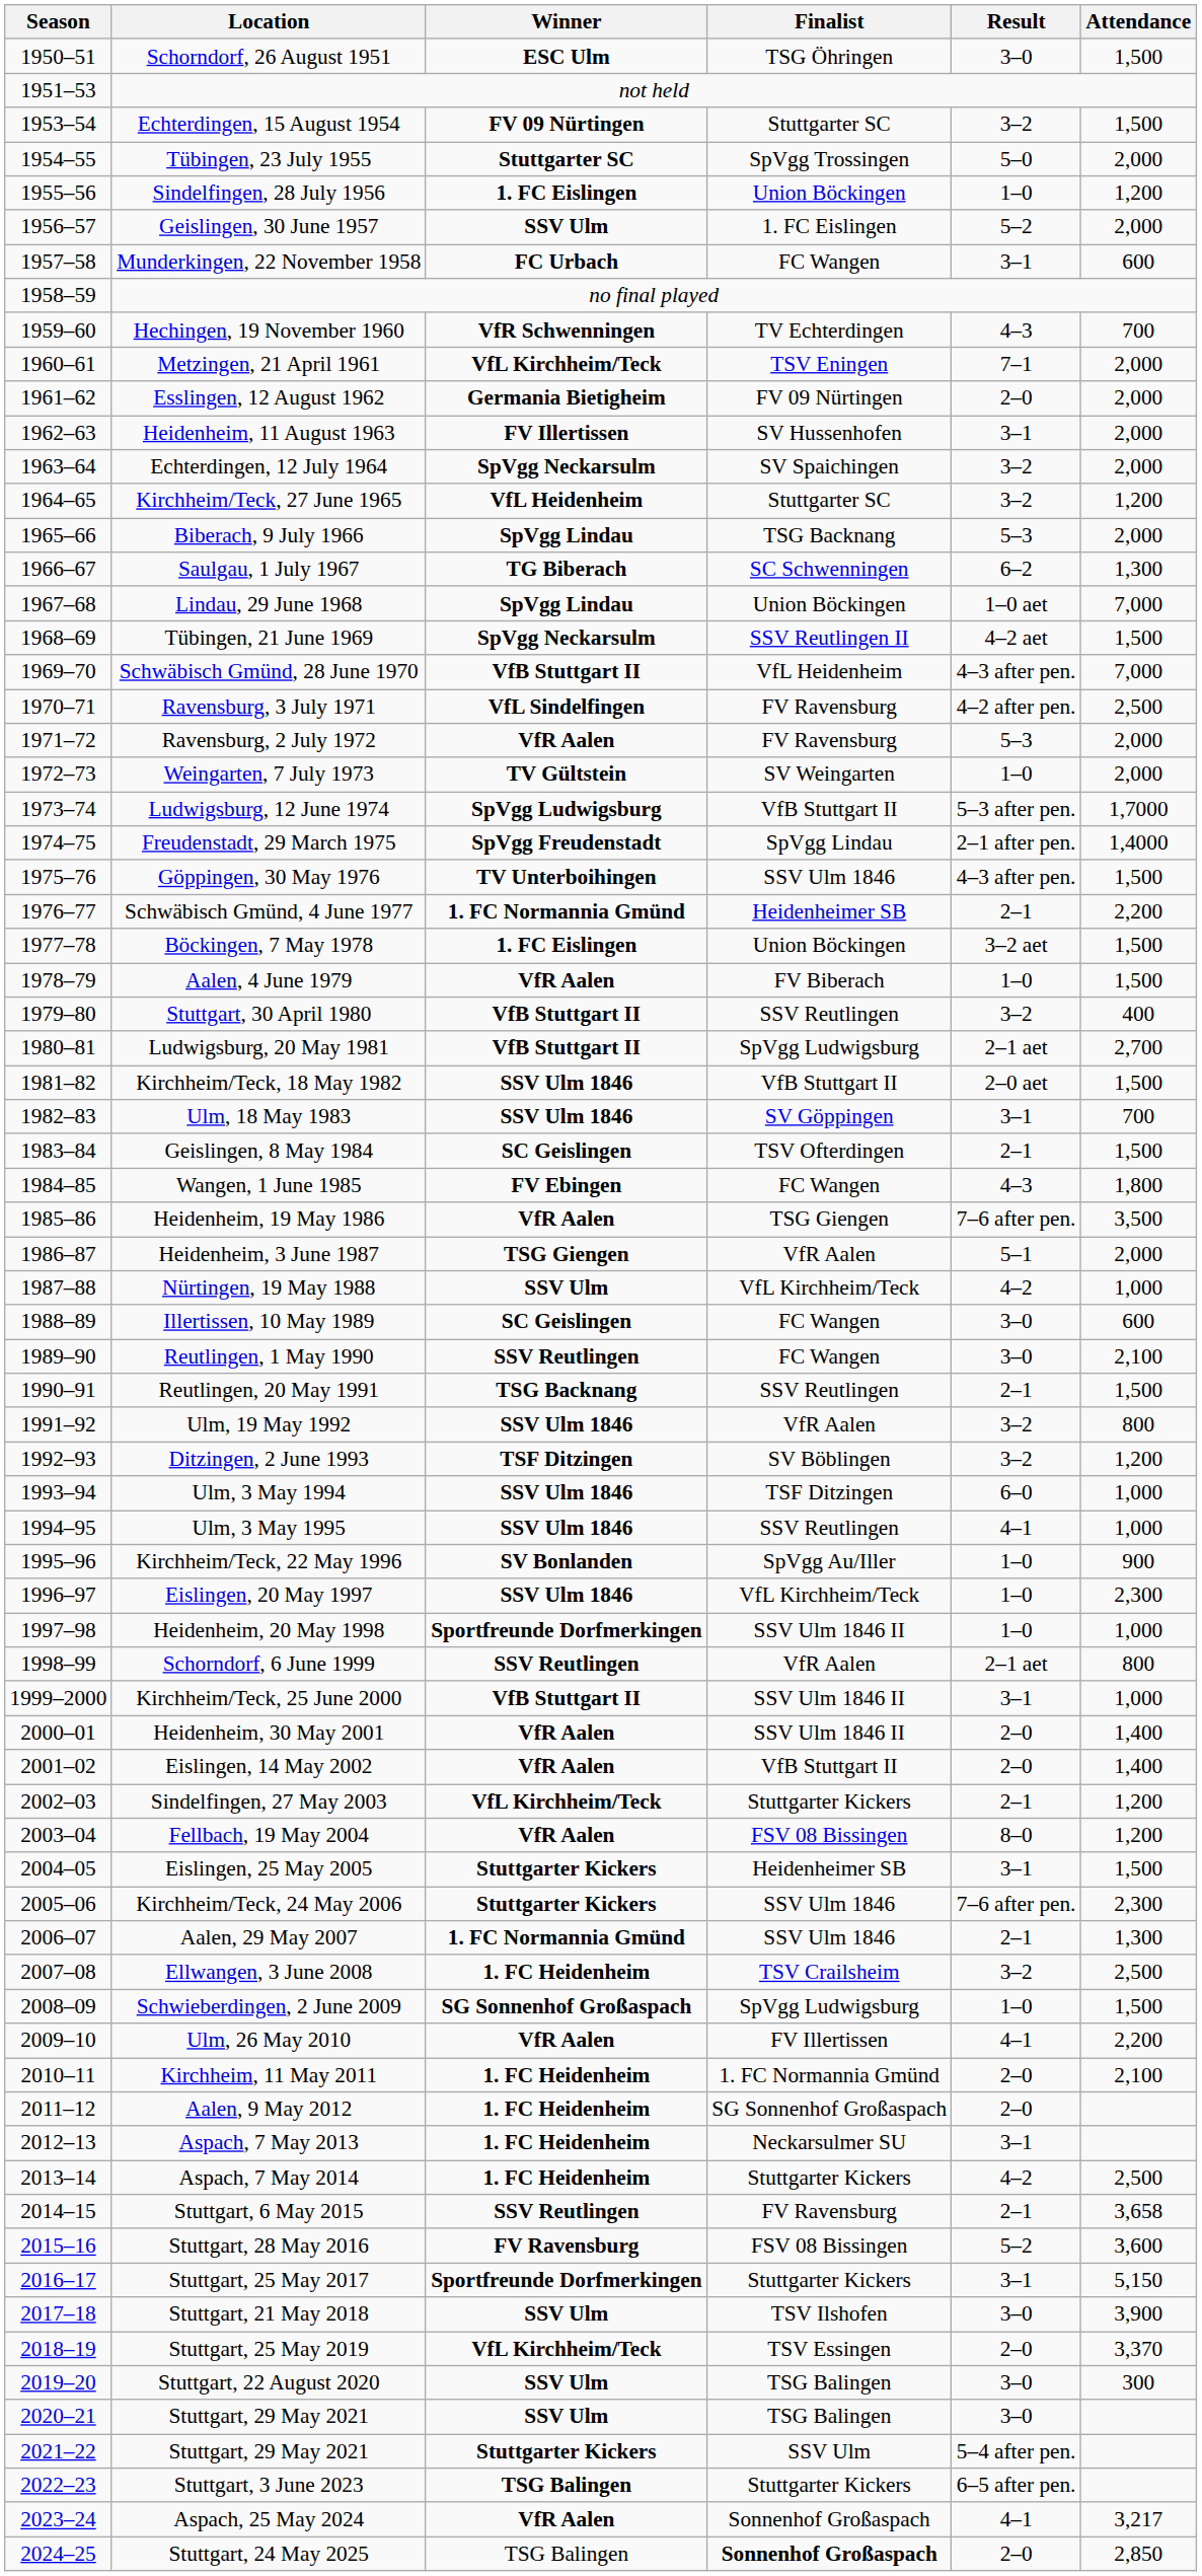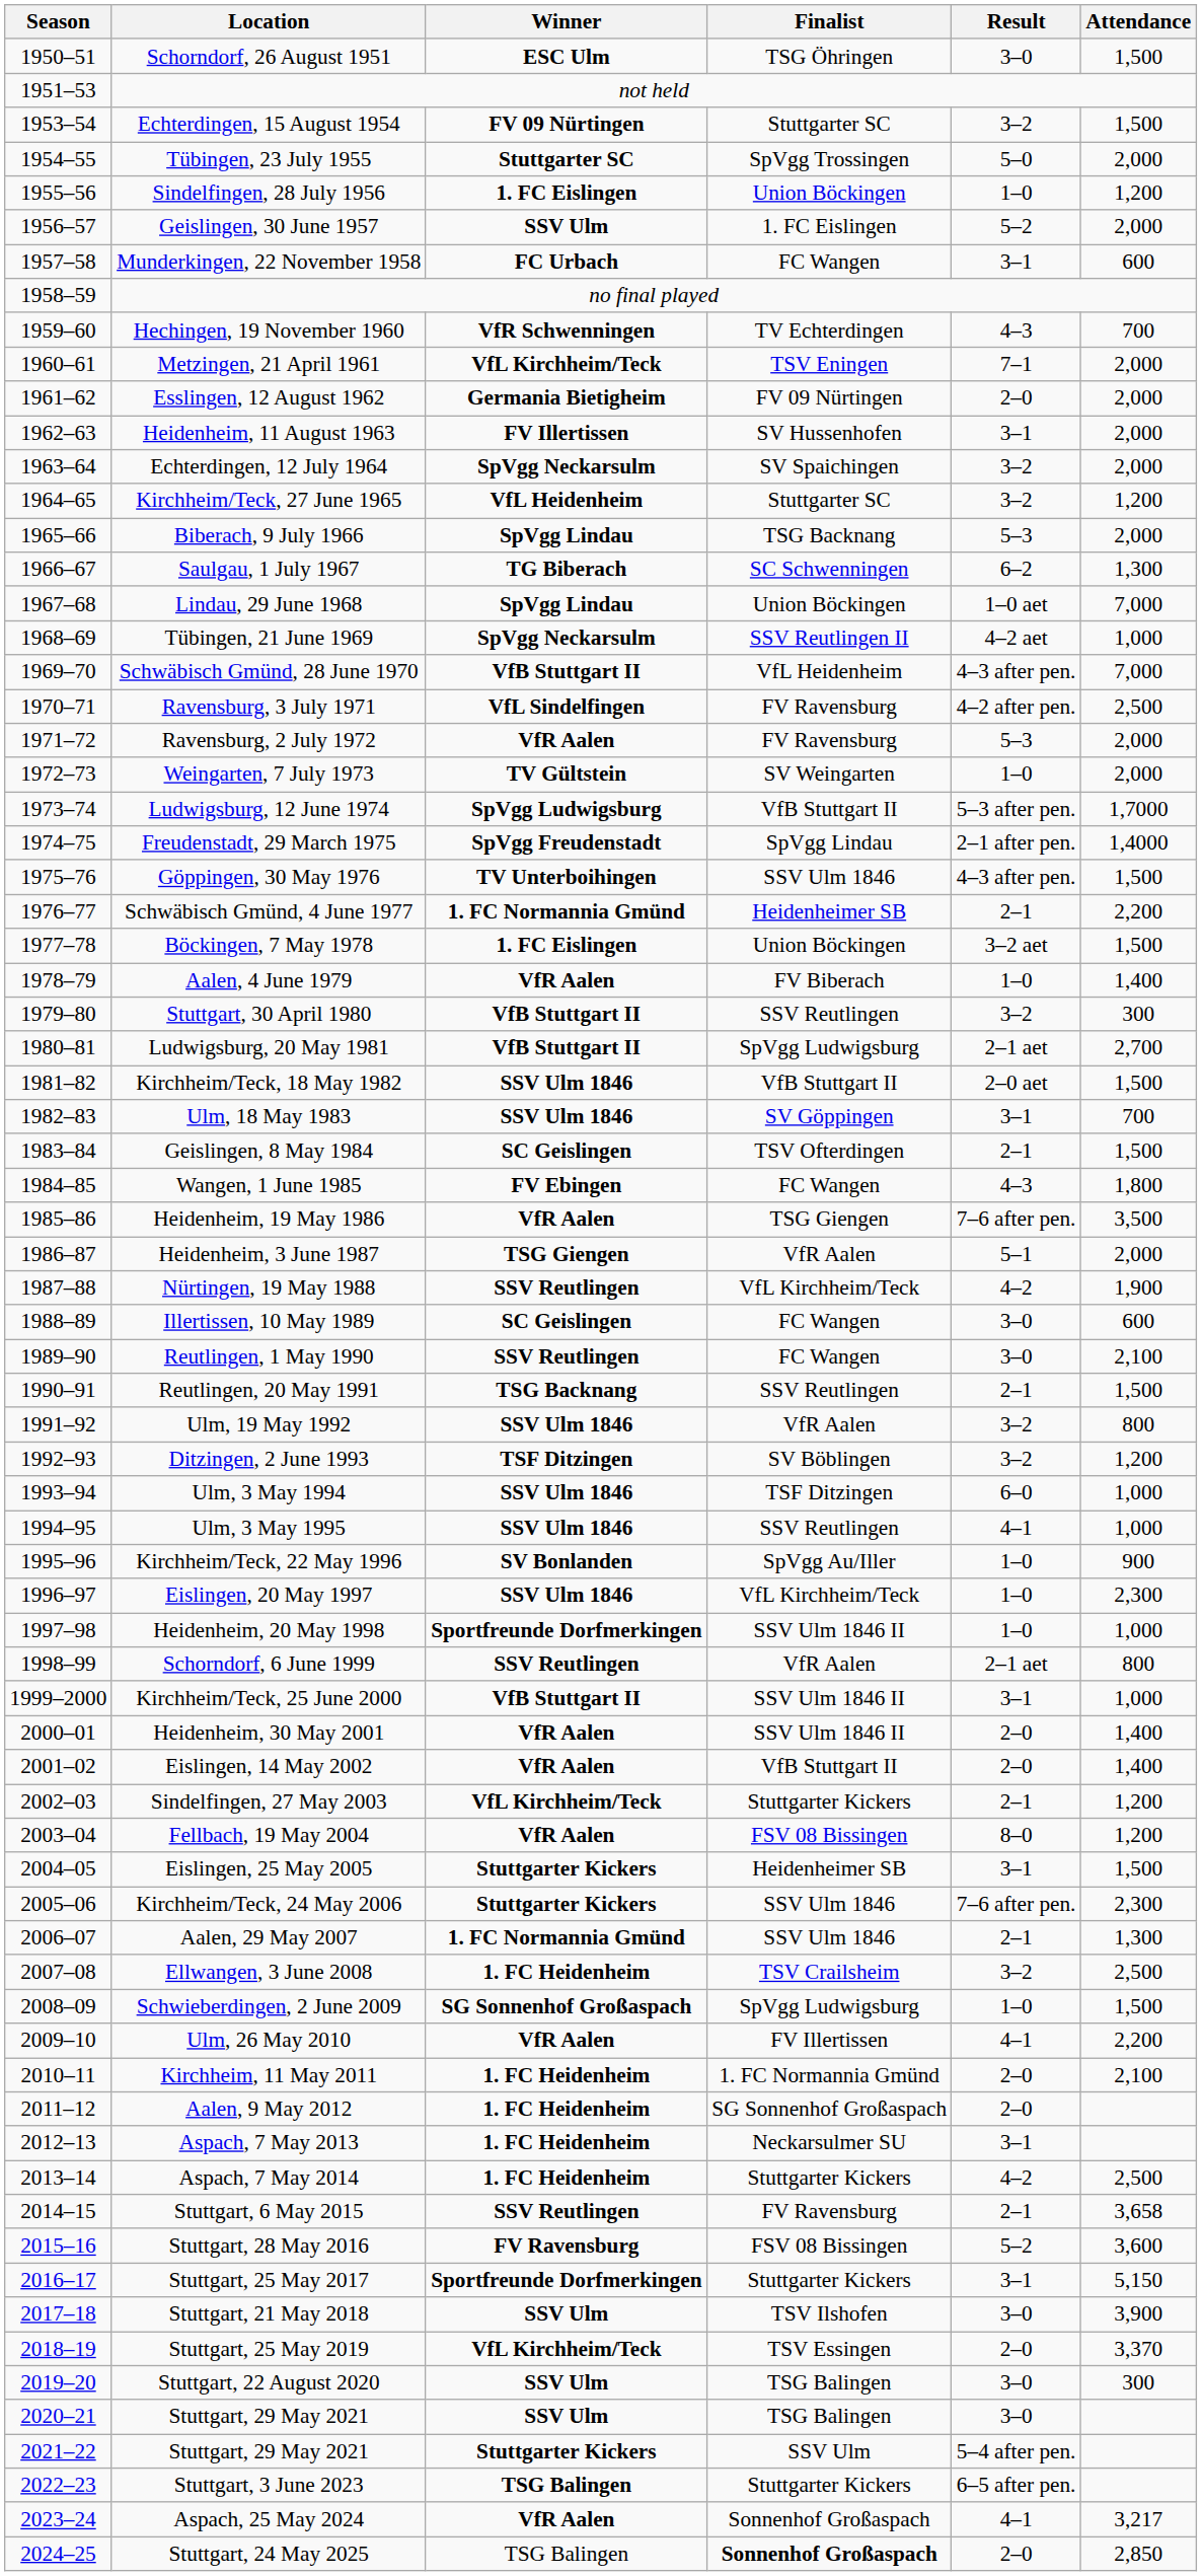Tübingen, 21 June 1969 | Attendance: 1,500 -> 1,000
Aalen, 4 June 1979 | Attendance: 1,500 -> 1,400
Stuttgart, 30 April 1980 | Attendance: 400 -> 300
Nürtingen, 19 May 1988 | Winner: SSV Ulm -> SSV Reutlingen
Nürtingen, 19 May 1988 | Attendance: 1,000 -> 1,900
